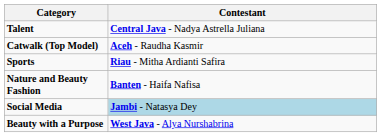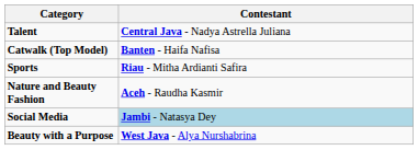Catwalk (Top Model) | Contestant: Aceh - Raudha Kasmir -> Banten - Haifa Nafisa
Nature and Beauty Fashion | Contestant: Banten - Haifa Nafisa -> Aceh - Raudha Kasmir
